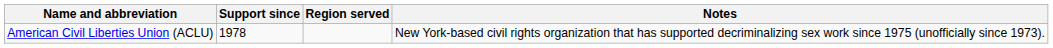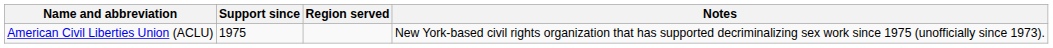American Civil Liberties Union (ACLU) | Support since: 1978 -> 1975
